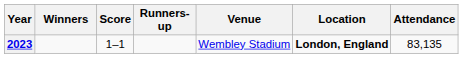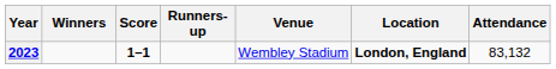2023 | Score: normal -> bold
2023 | Attendance: 83,135 -> 83,132
